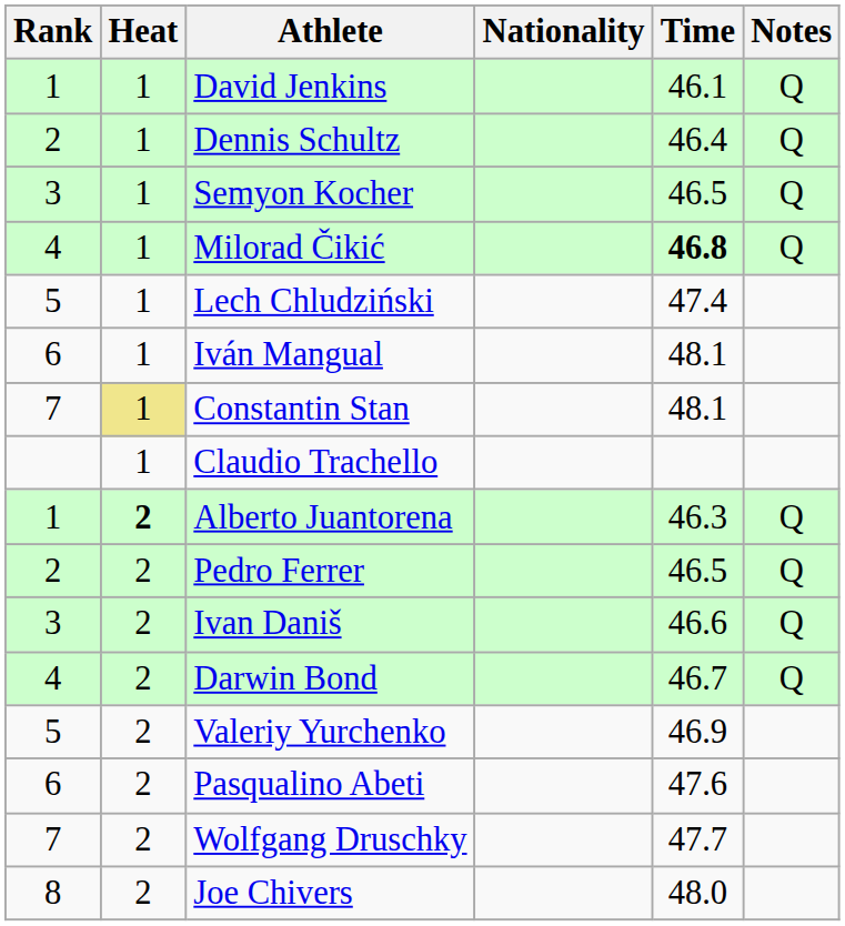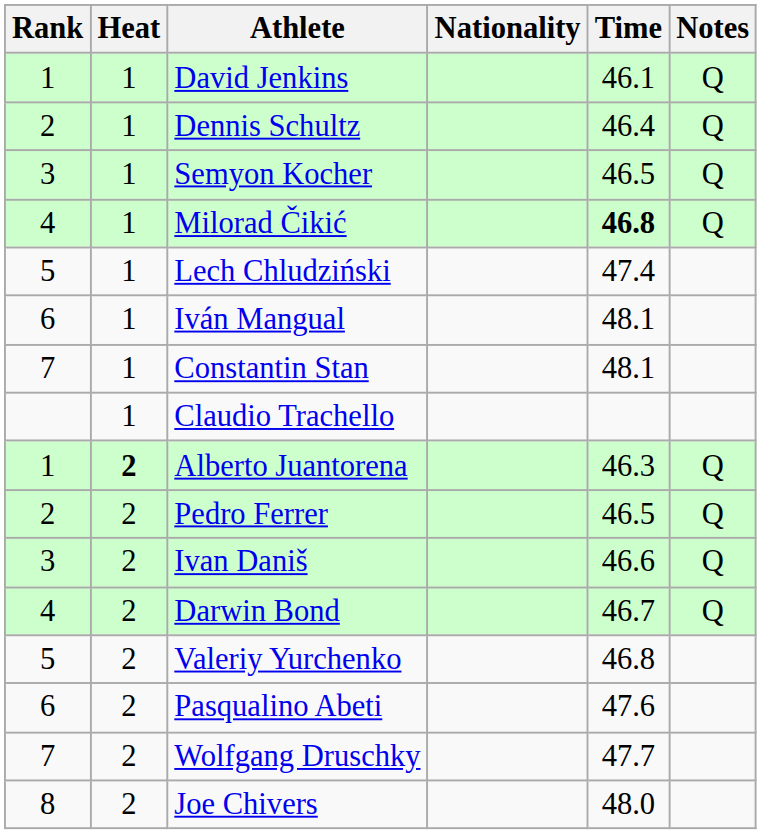Constantin Stan | Heat: khaki background -> no background
Valeriy Yurchenko | Time: 46.9 -> 46.8
